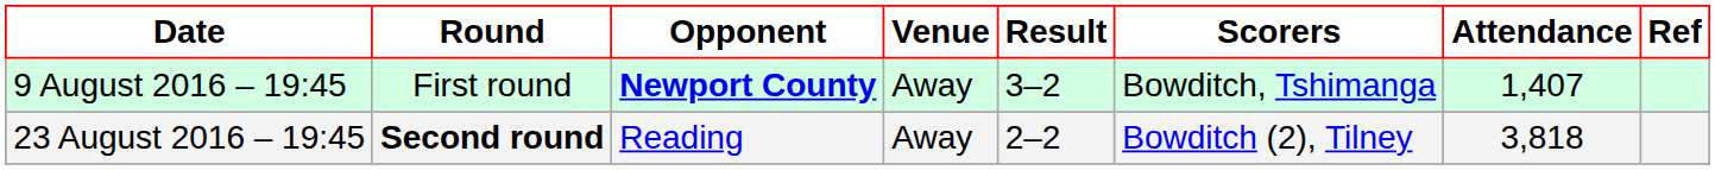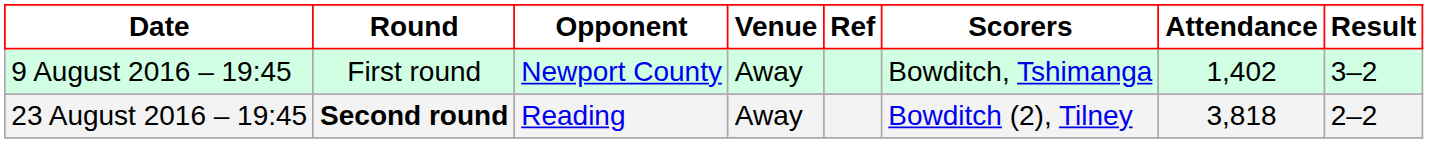columns swapped: Result <-> Ref
9 August 2016 – 19:45 | Opponent: bold -> normal
9 August 2016 – 19:45 | Attendance: 1,407 -> 1,402
